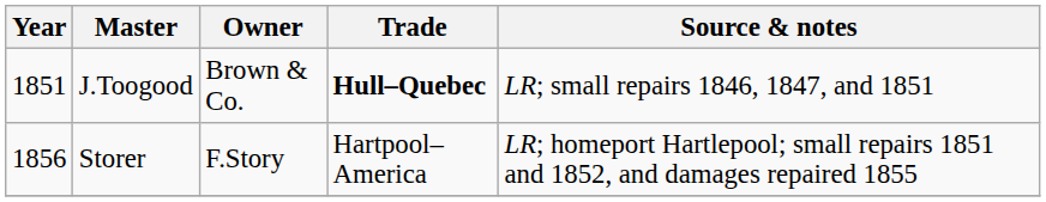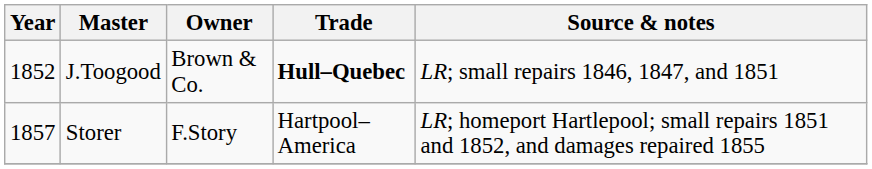J.Toogood | Year: 1851 -> 1852
Storer | Year: 1856 -> 1857
